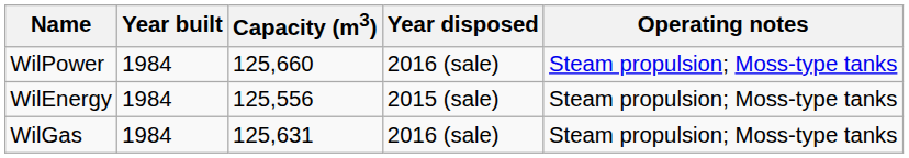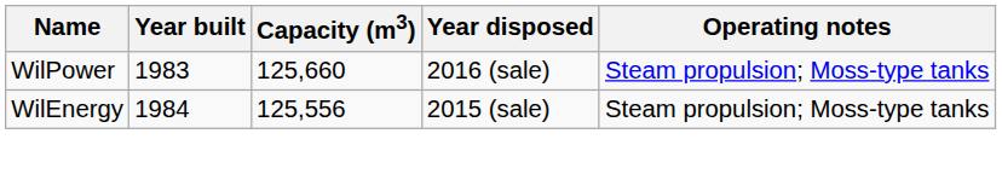WilPower | Year built: 1984 -> 1983
- row: WilGas | 1984 | 125,631 | 2016 (sale) | Steam propulsion; Moss-type tanks
